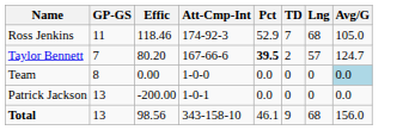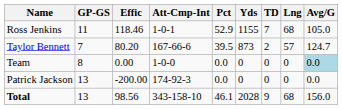+ column: Yds | 1155 | 873 | 0 | 0 | 2028
Ross Jenkins | Att-Cmp-Int: 174-92-3 -> 1-0-1
Taylor Bennett | Pct: bold -> normal
Patrick Jackson | Att-Cmp-Int: 1-0-1 -> 174-92-3
